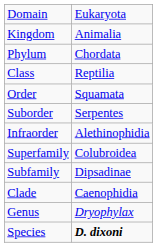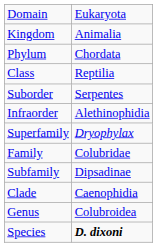- row: Order | Squamata
Superfamily | column 2: Colubroidea -> Dryophylax
+ row: Family | Colubridae
Genus | column 2: Dryophylax -> Colubroidea
